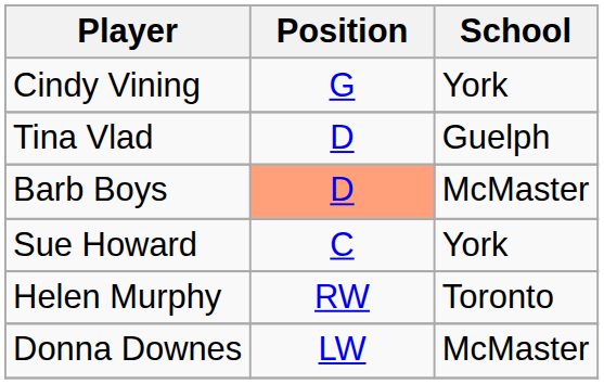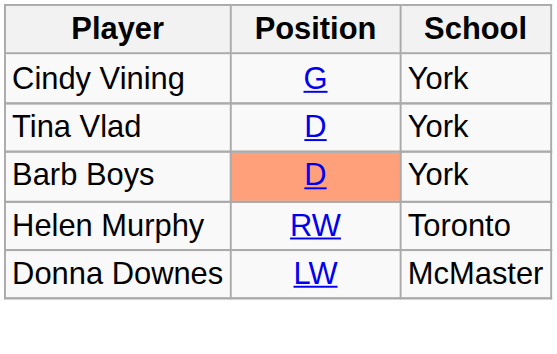Tina Vlad | School: Guelph -> York
Barb Boys | School: McMaster -> York
- row: Sue Howard | C | York
